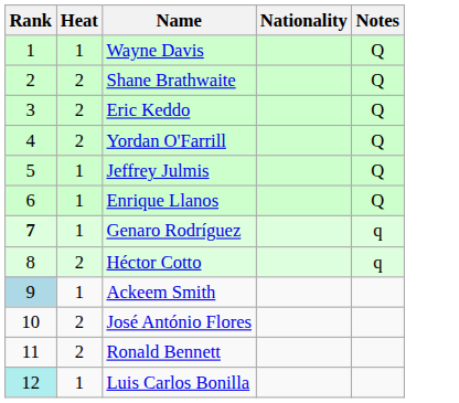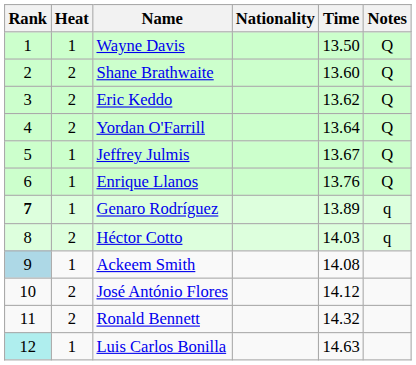+ column: Time | 13.50 | 13.60 | 13.62 | 13.64 | 13.67 | 13.76 | 13.89 | 14.03 | 14.08 | 14.12 | 14.32 | 14.63
